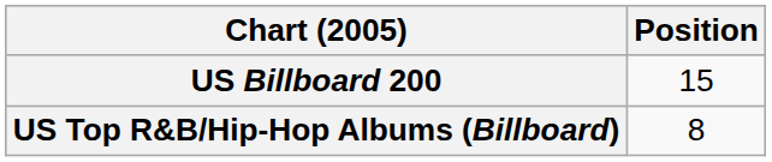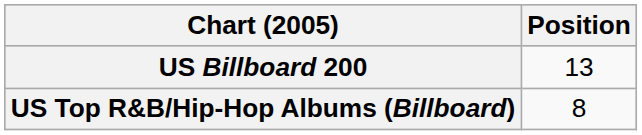US Billboard 200 | Position: 15 -> 13
